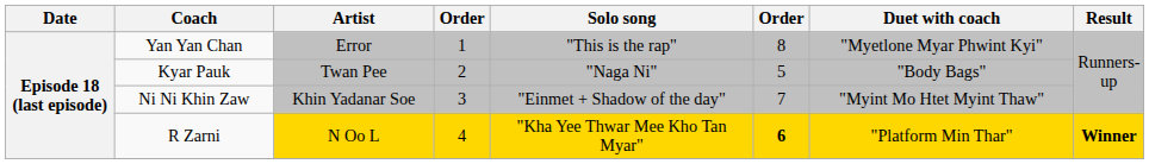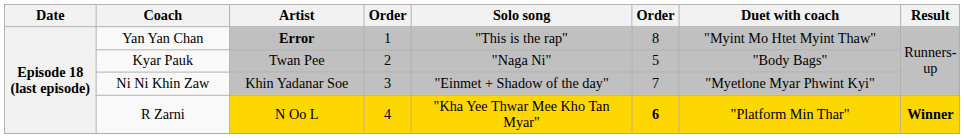Yan Yan Chan | Artist: normal -> bold
Yan Yan Chan | Duet with coach: "Myetlone Myar Phwint Kyi" -> "Myint Mo Htet Myint Thaw"
Ni Ni Khin Zaw | Duet with coach: "Myint Mo Htet Myint Thaw" -> "Myetlone Myar Phwint Kyi"
